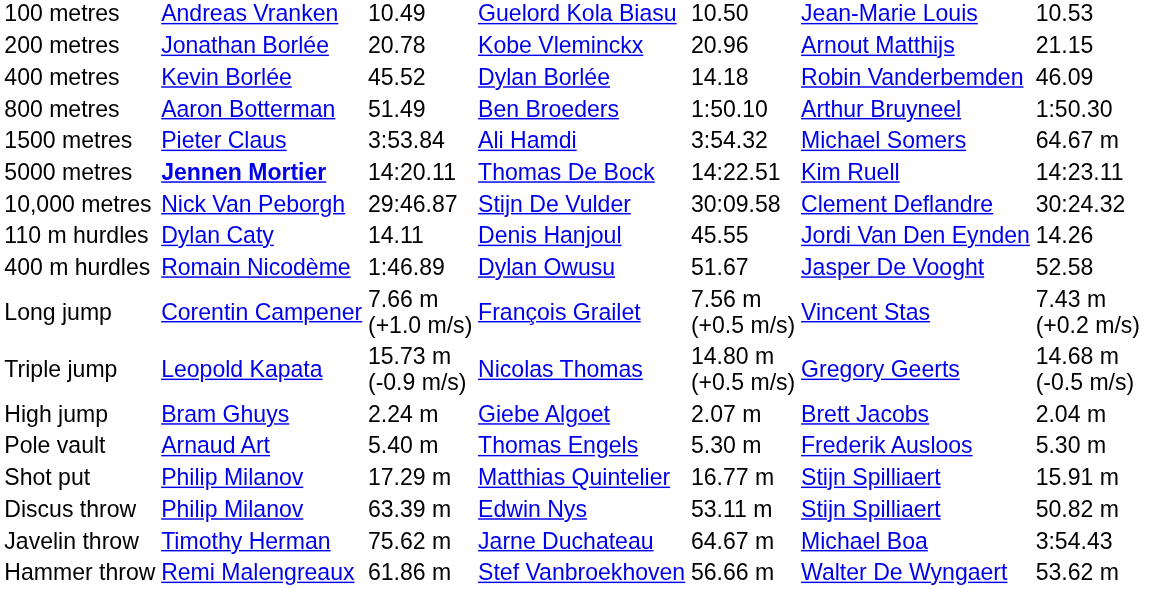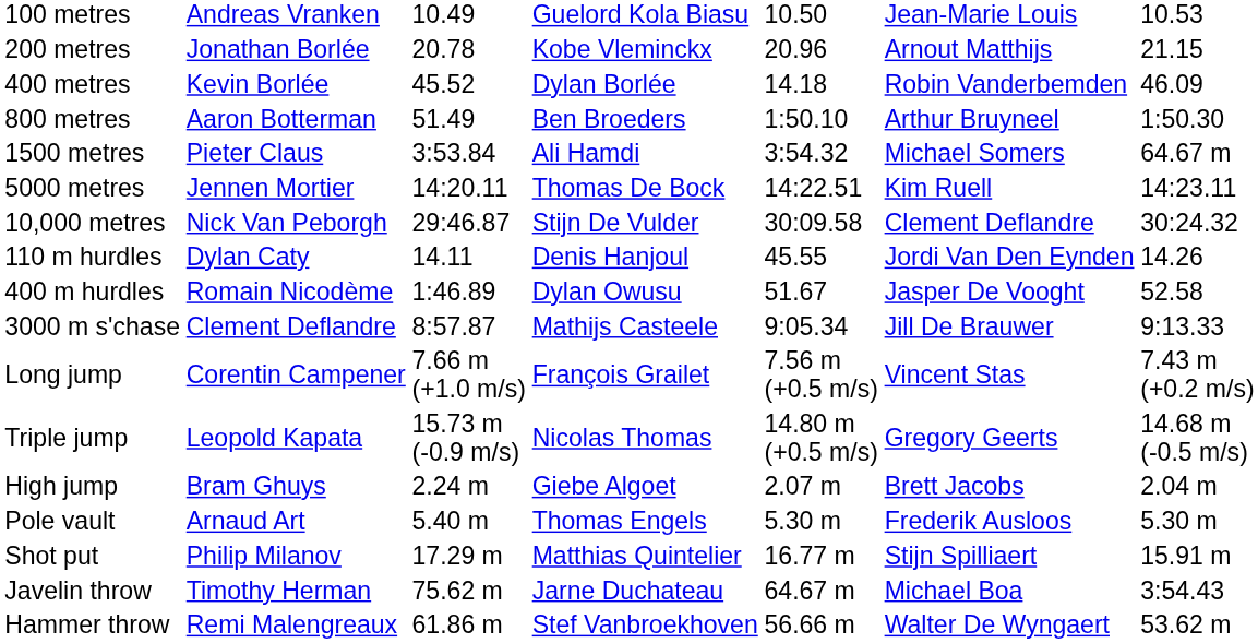5000 metres | column 2: bold -> normal
+ row: 3000 m s'chase | Clement Deflandre | 8:57.87 | Mathijs Casteele | 9:05.34 | Jill De Brauwer | 9:13.33
- row: Discus throw | Philip Milanov | 63.39 m | Edwin Nys | 53.11 m | Stijn Spilliaert | 50.82 m
